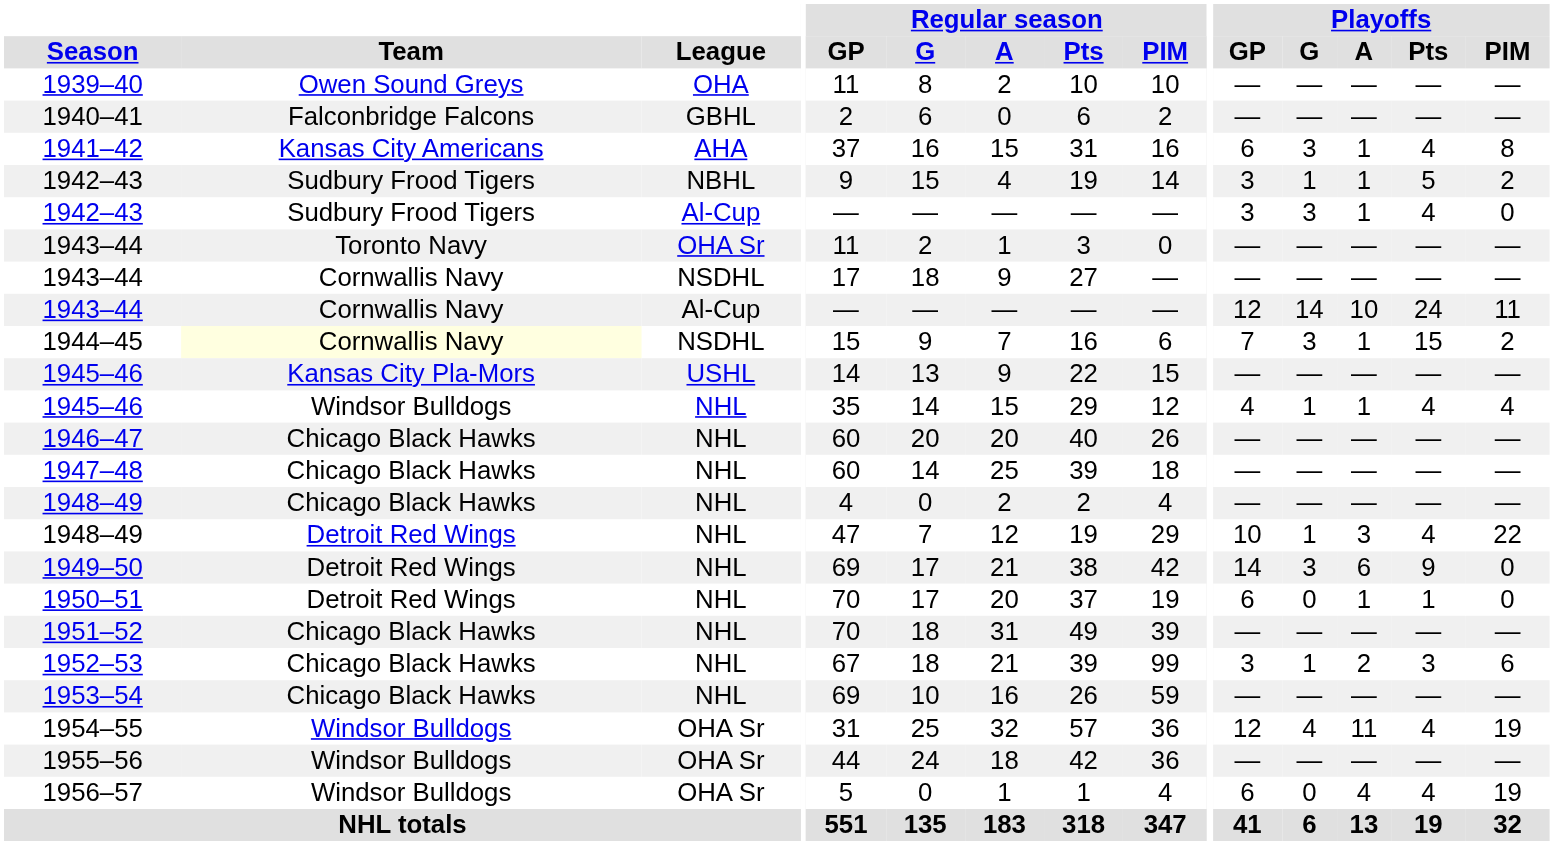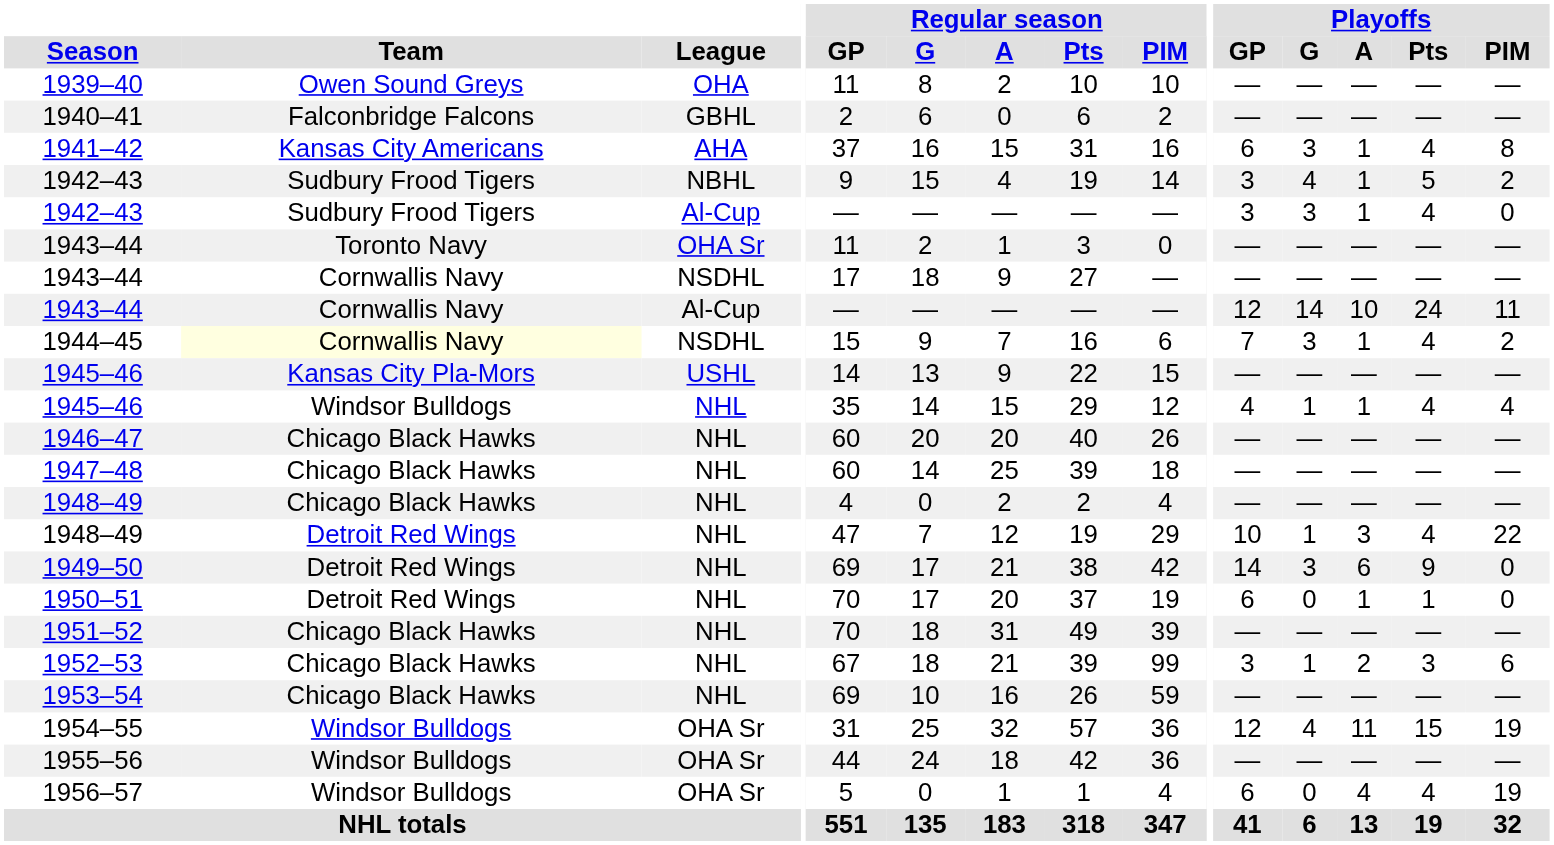1942–43 / NBHL | Playoffs / G: 1 -> 4
1944–45 | Playoffs / Pts: 15 -> 4
1954–55 | Playoffs / Pts: 4 -> 15
